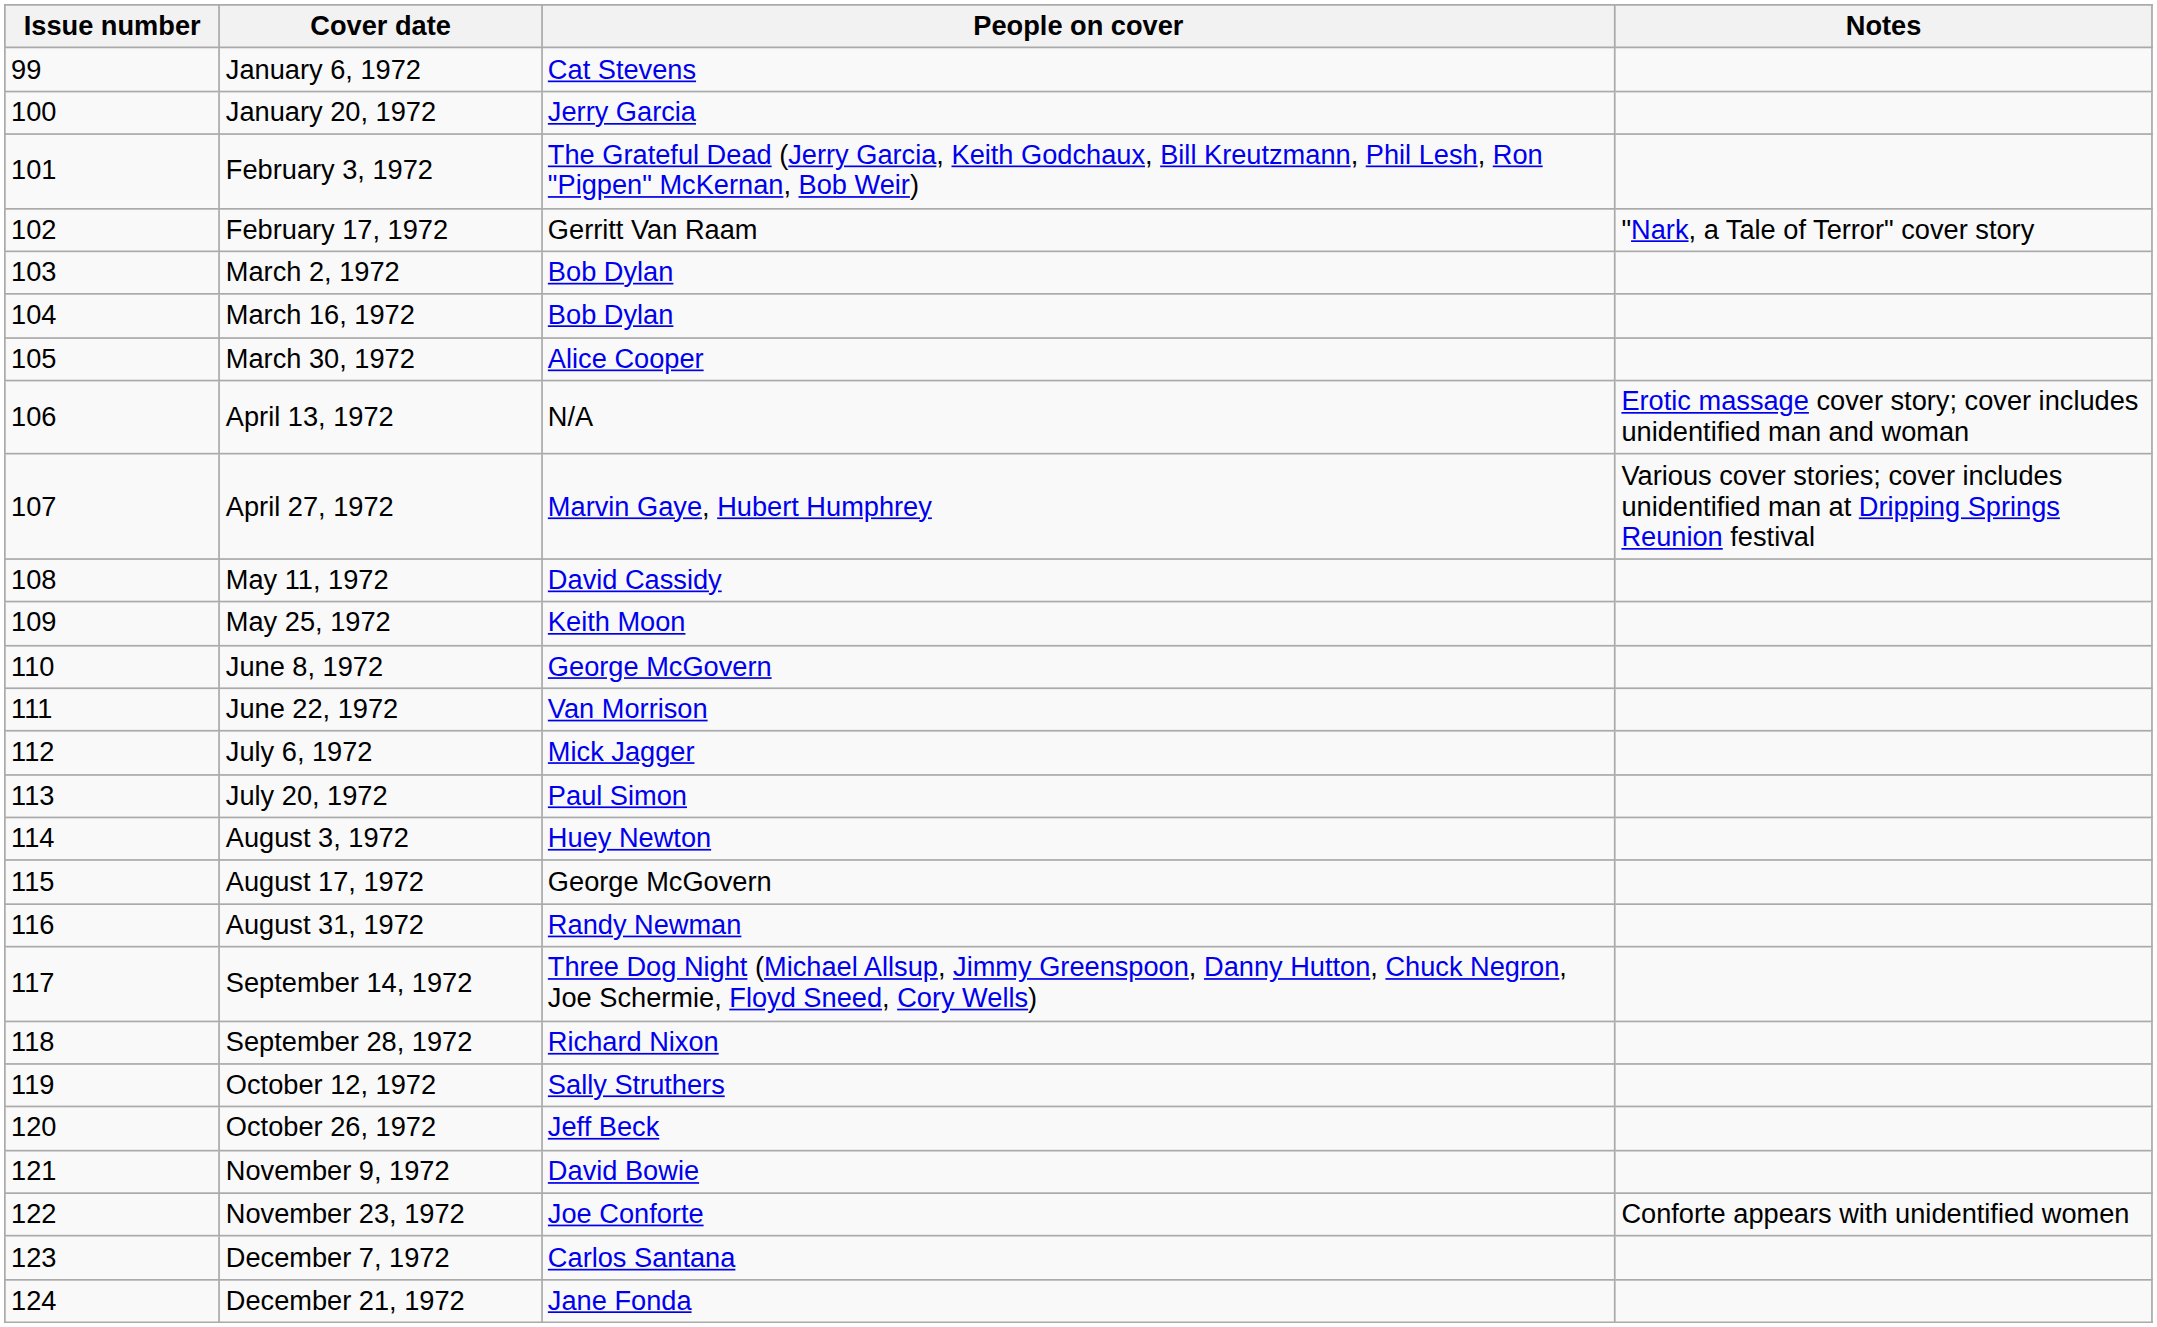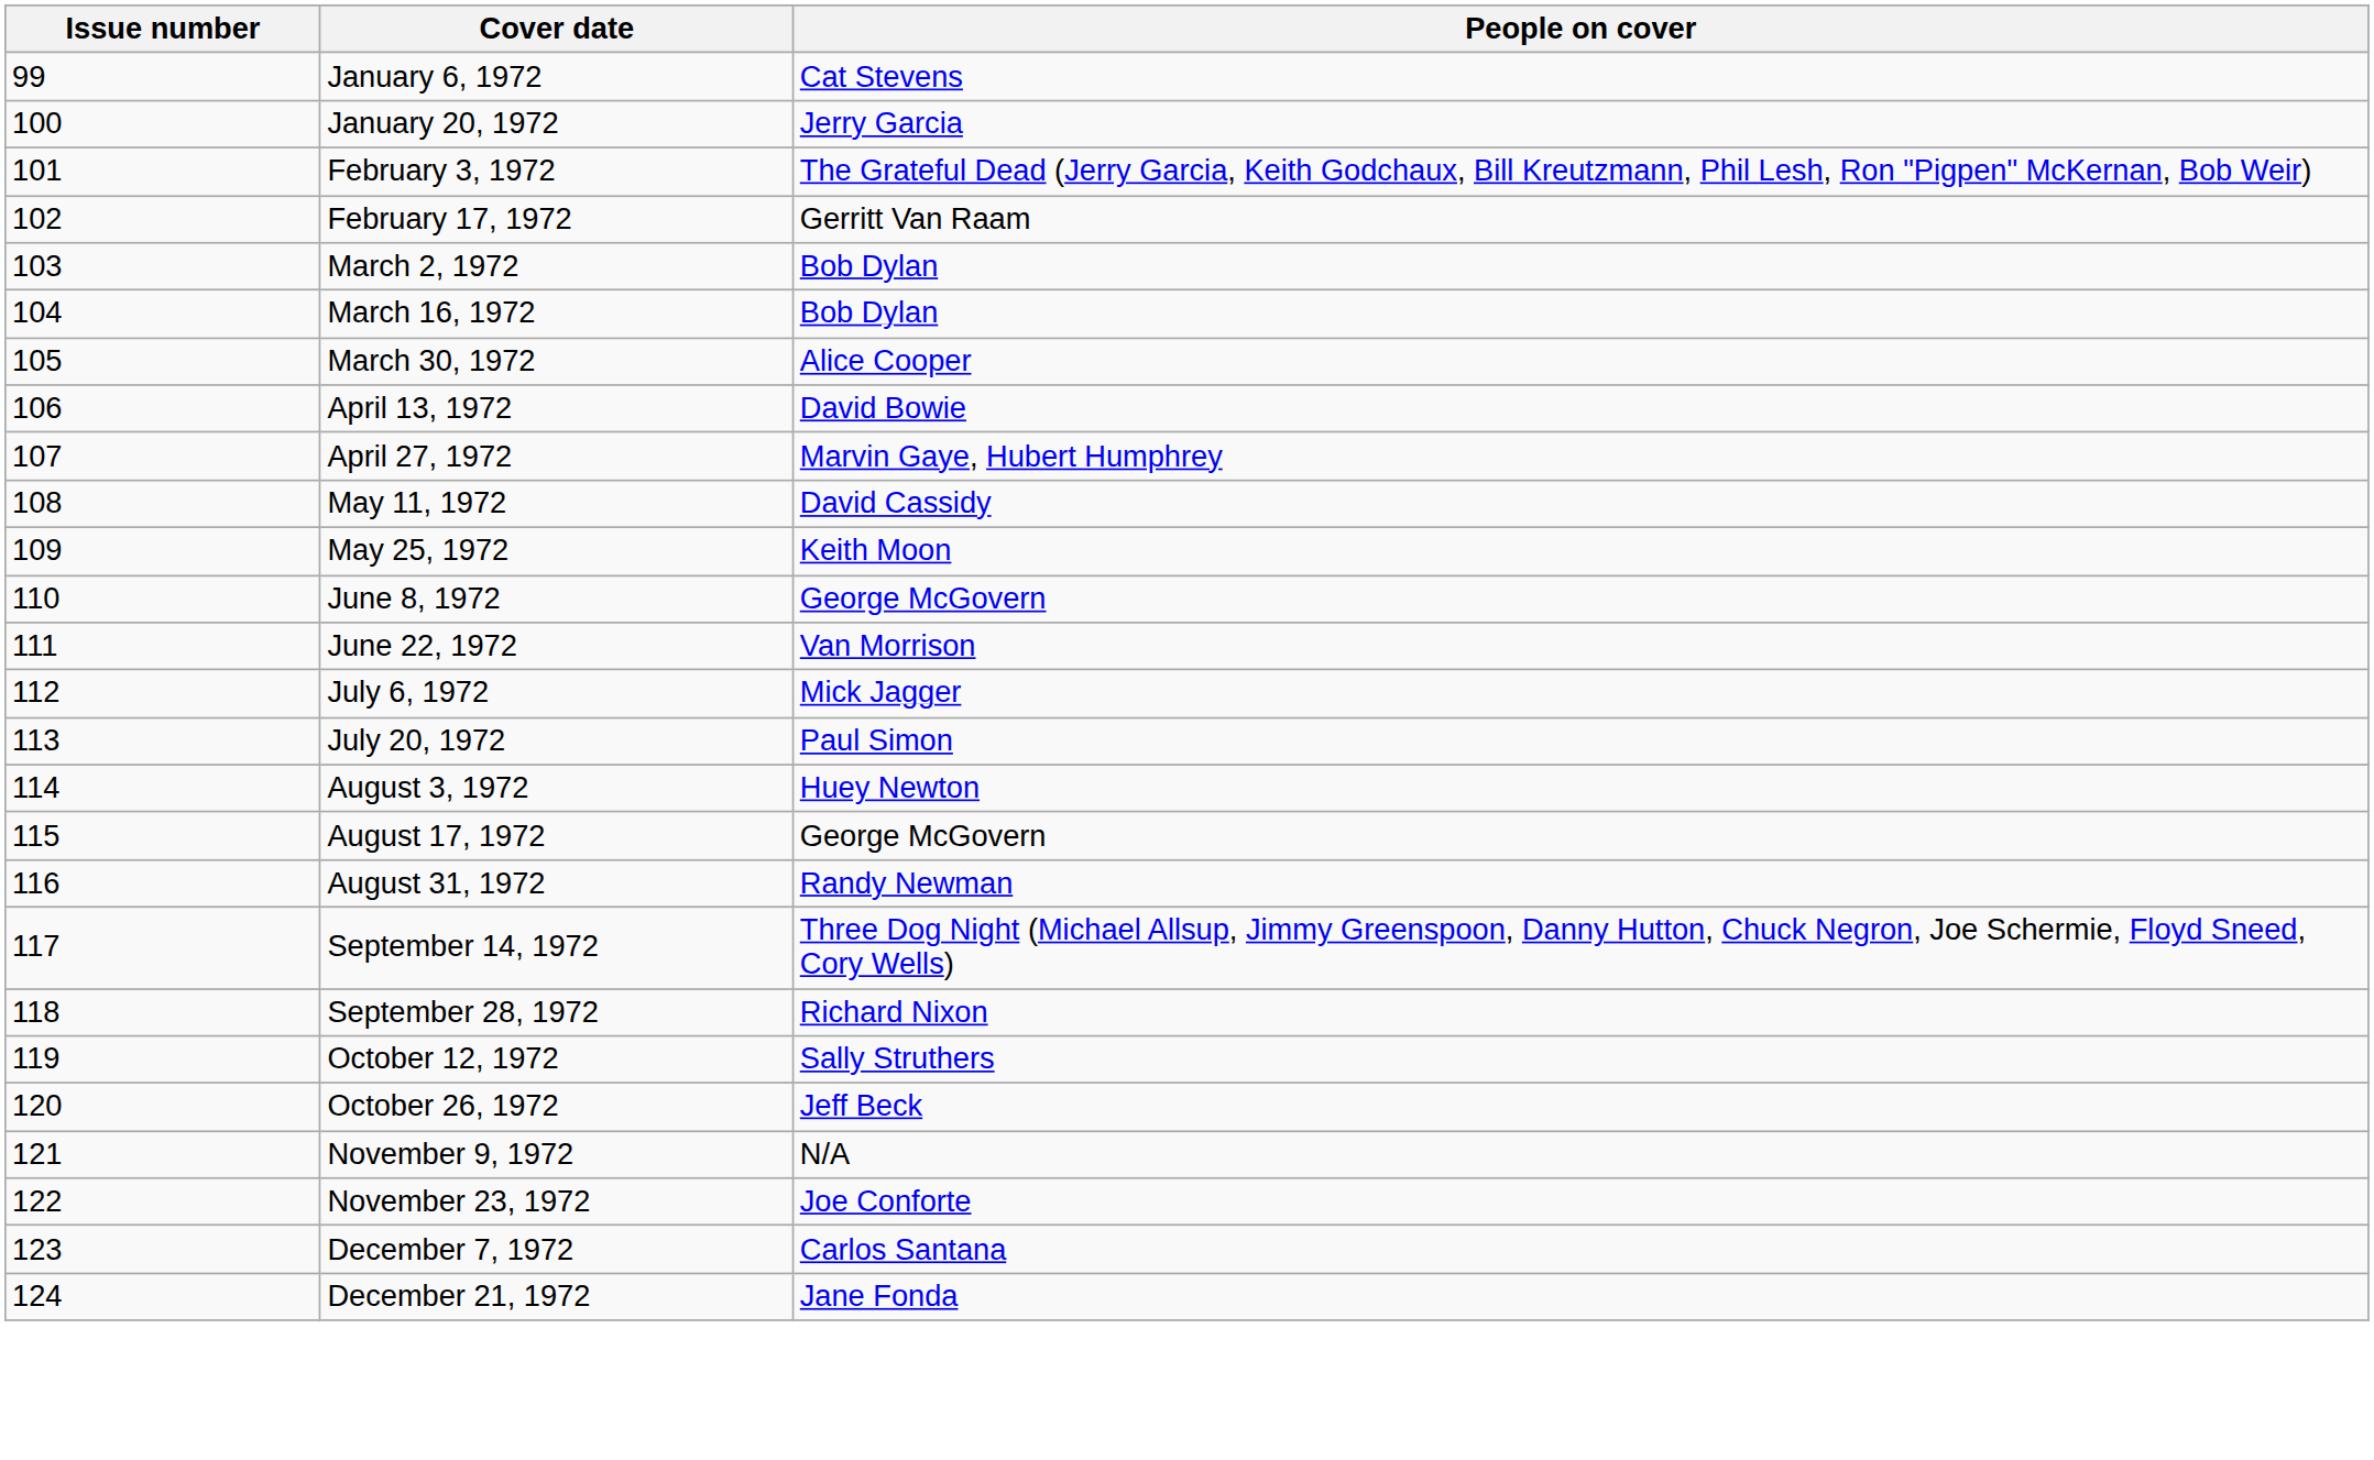- column: Notes | "Nark, a Tale of Terror" cover story | Erotic massage cover story; cover includes unidentified man and woman | Various cover stories; cover includes unidentified man at Dripping Springs Reunion festival | Conforte appears with unidentified women
April 13, 1972 | People on cover: N/A -> David Bowie
November 9, 1972 | People on cover: David Bowie -> N/A
